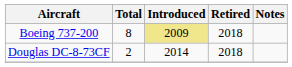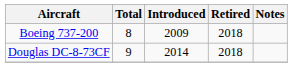Boeing 737-200 | Introduced: khaki background -> no background
Douglas DC-8-73CF | Total: 2 -> 9
